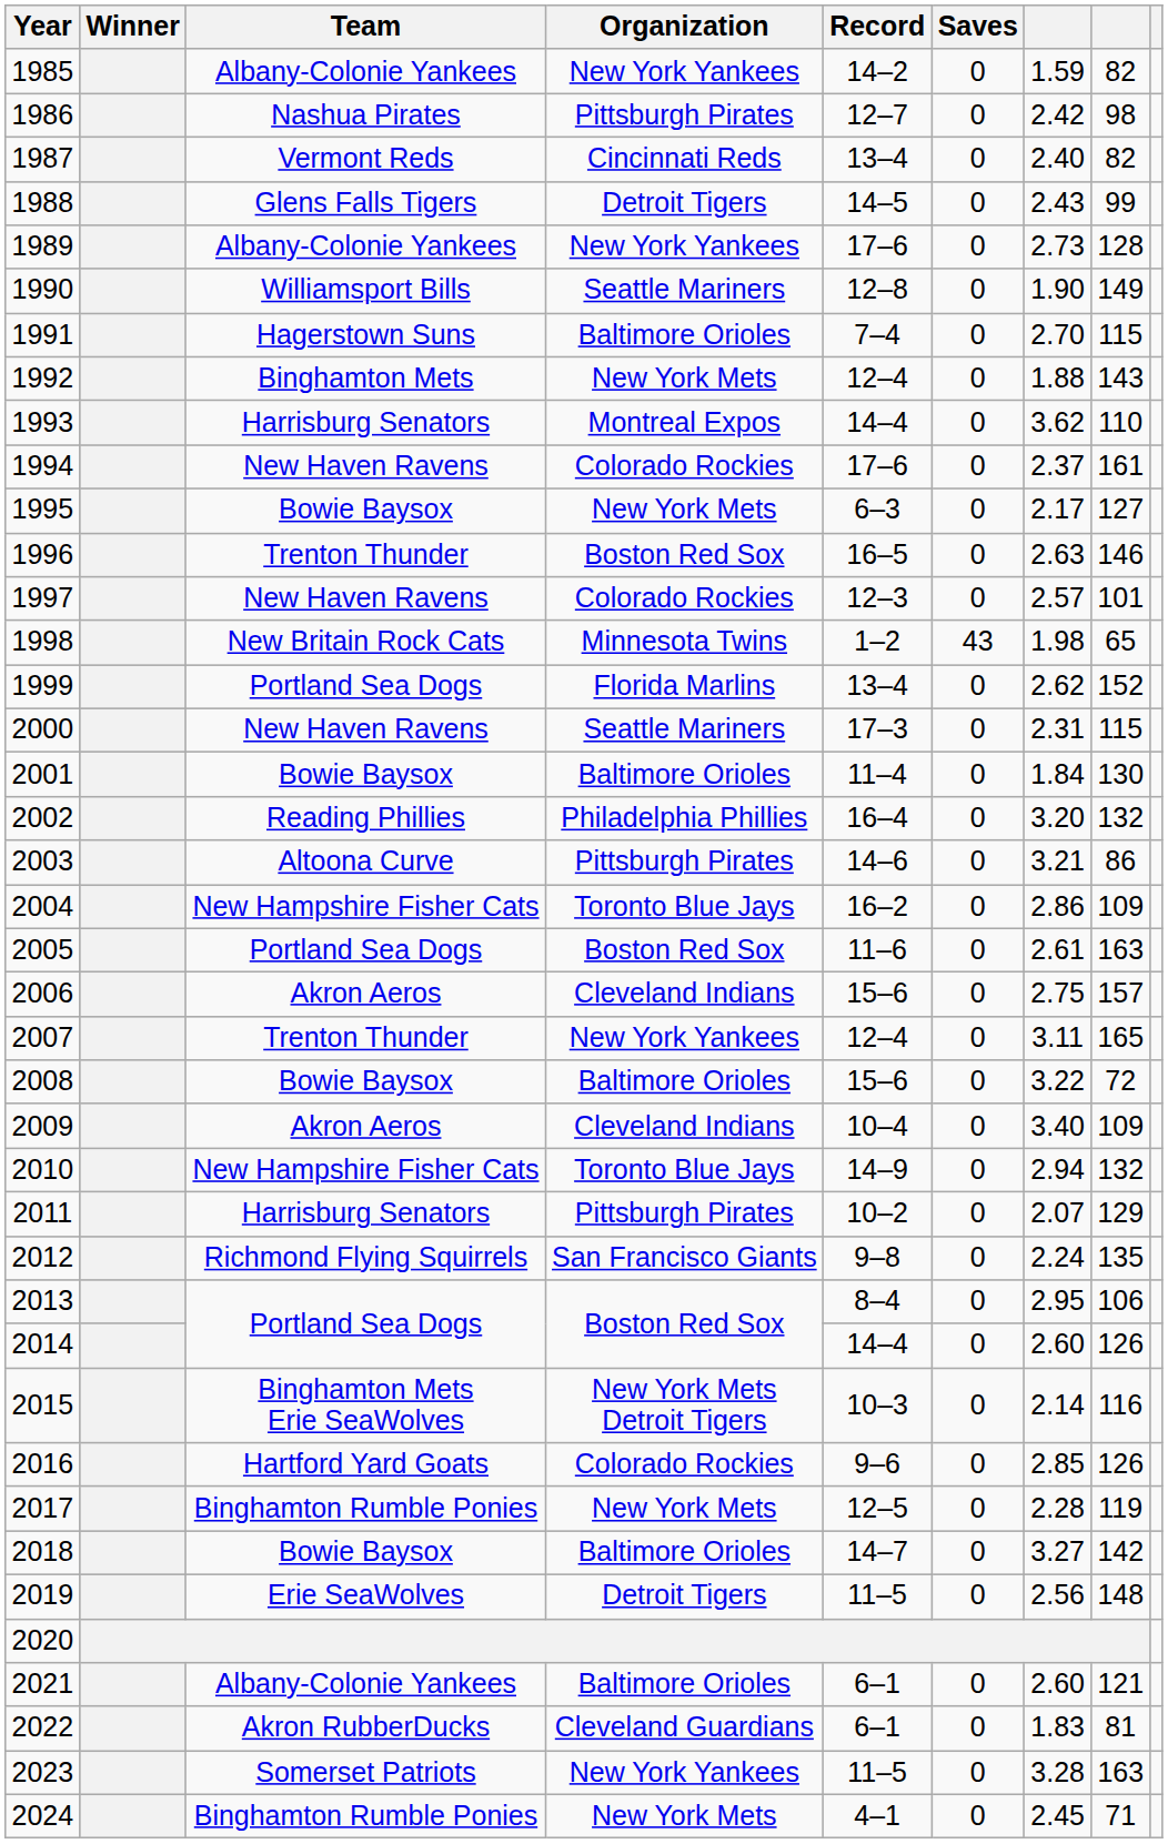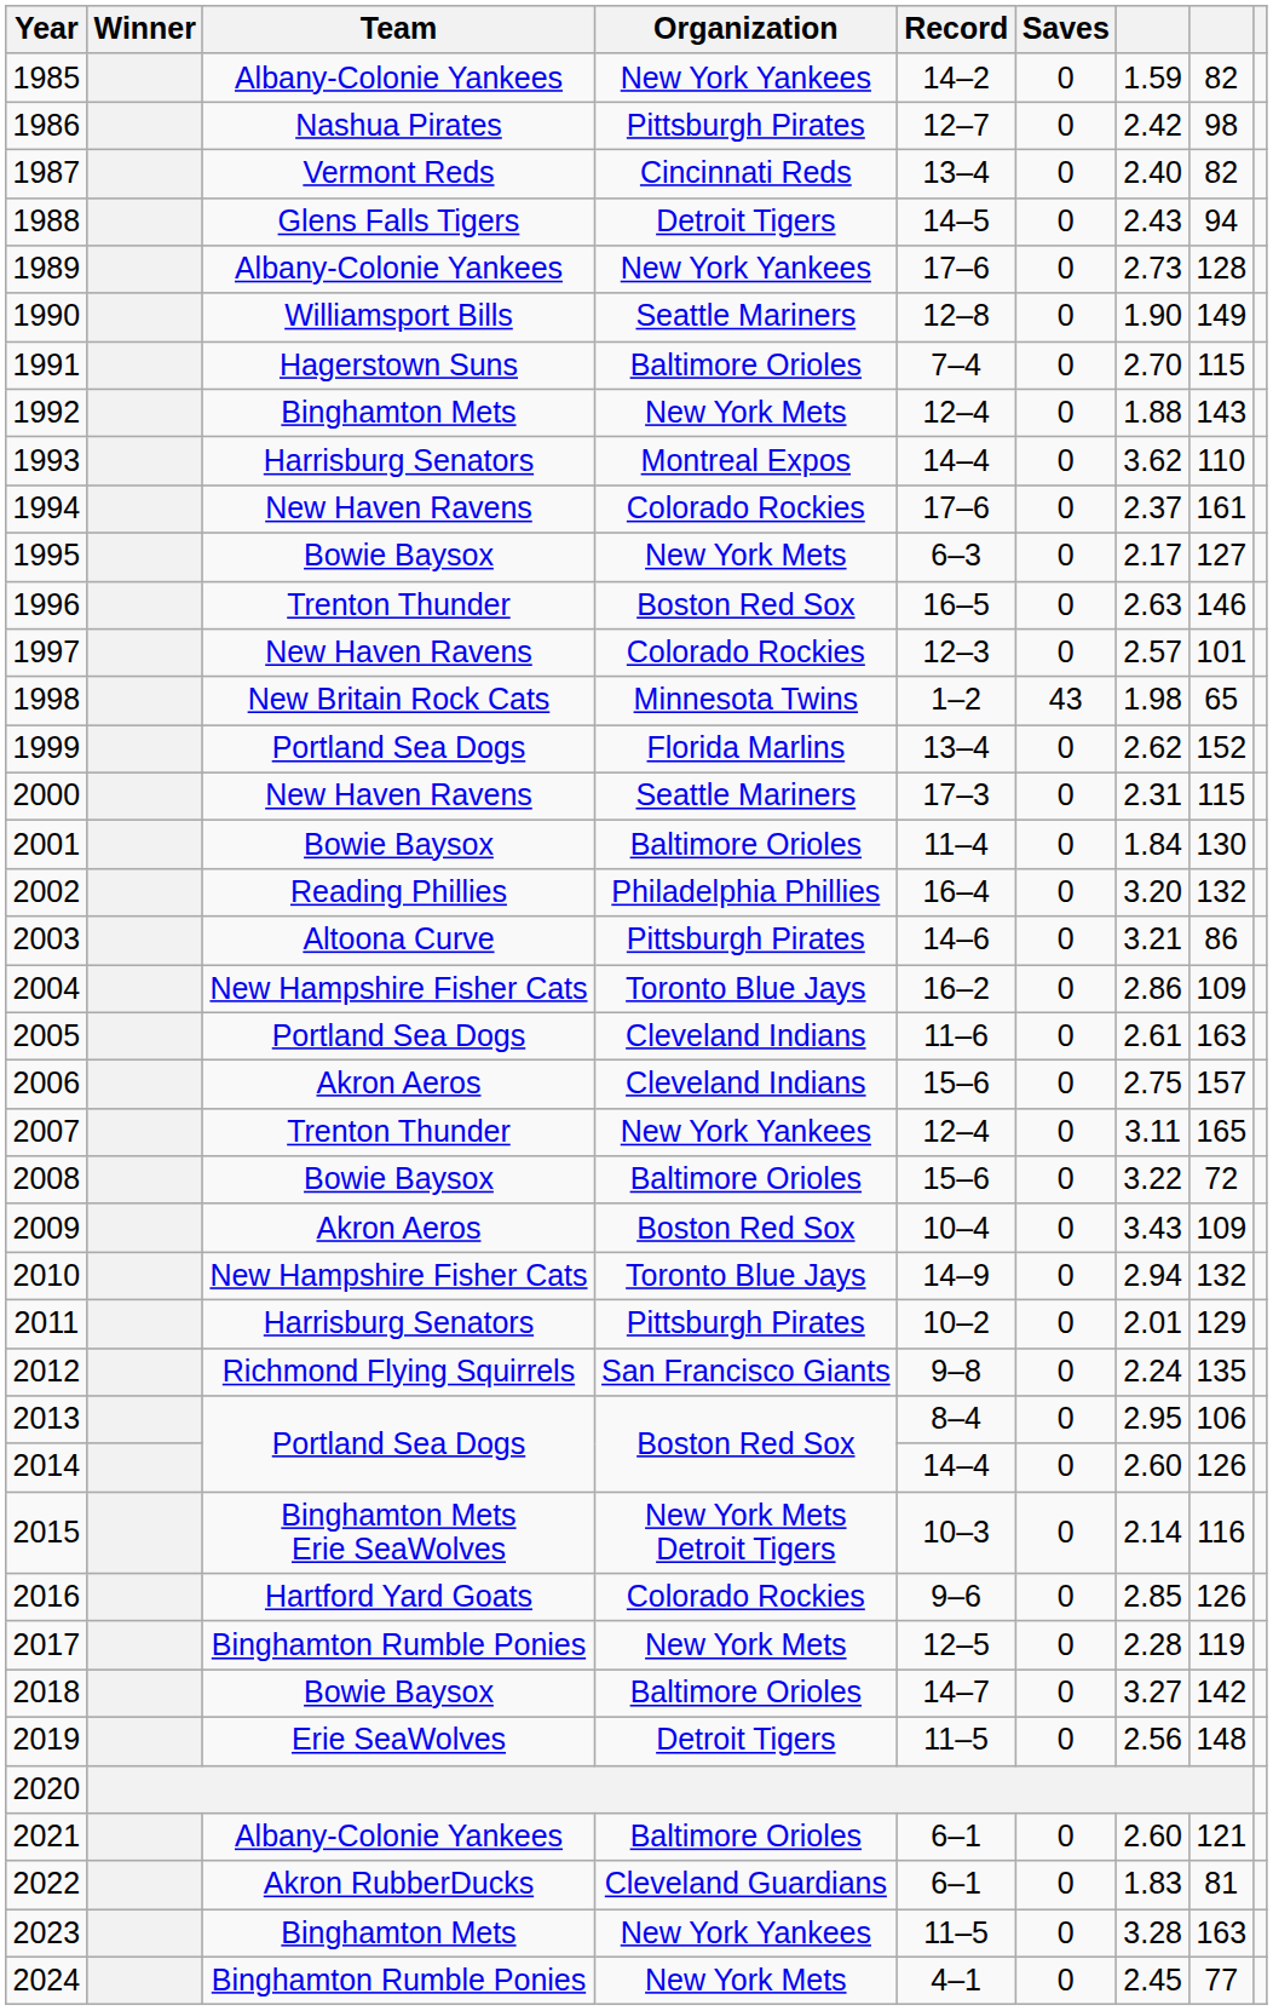1988 | column 8: 99 -> 94
2005 | Organization: Boston Red Sox -> Cleveland Indians
2009 | Organization: Cleveland Indians -> Boston Red Sox
2009 | column 7: 3.40 -> 3.43
2011 | column 7: 2.07 -> 2.01
2023 | Team: Somerset Patriots -> Binghamton Mets
2024 | column 8: 71 -> 77
